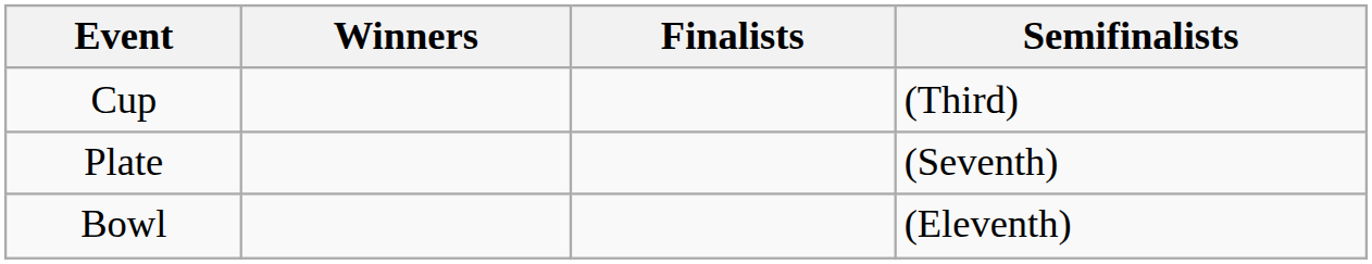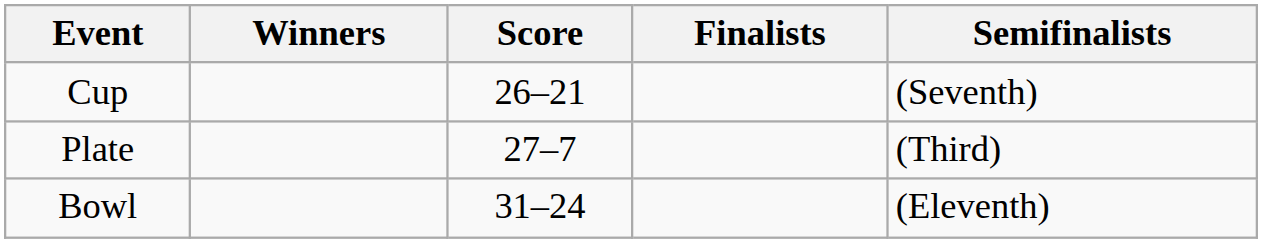+ column: Score | 26–21 | 27–7 | 31–24
Cup | Semifinalists: (Third) -> (Seventh)
Plate | Semifinalists: (Seventh) -> (Third)
